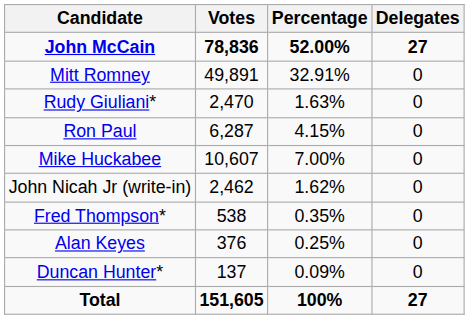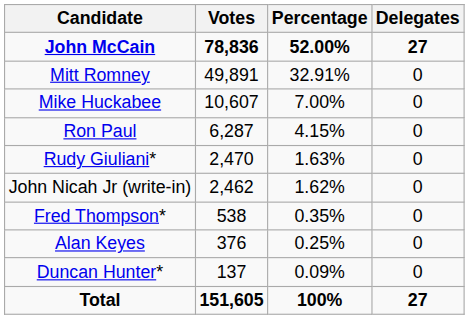rows swapped: Mike Huckabee <-> Rudy Giuliani*
